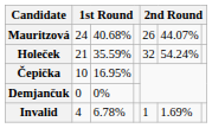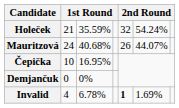rows swapped: Mauritzová <-> Holeček
Invalid | column 5: normal -> bold
